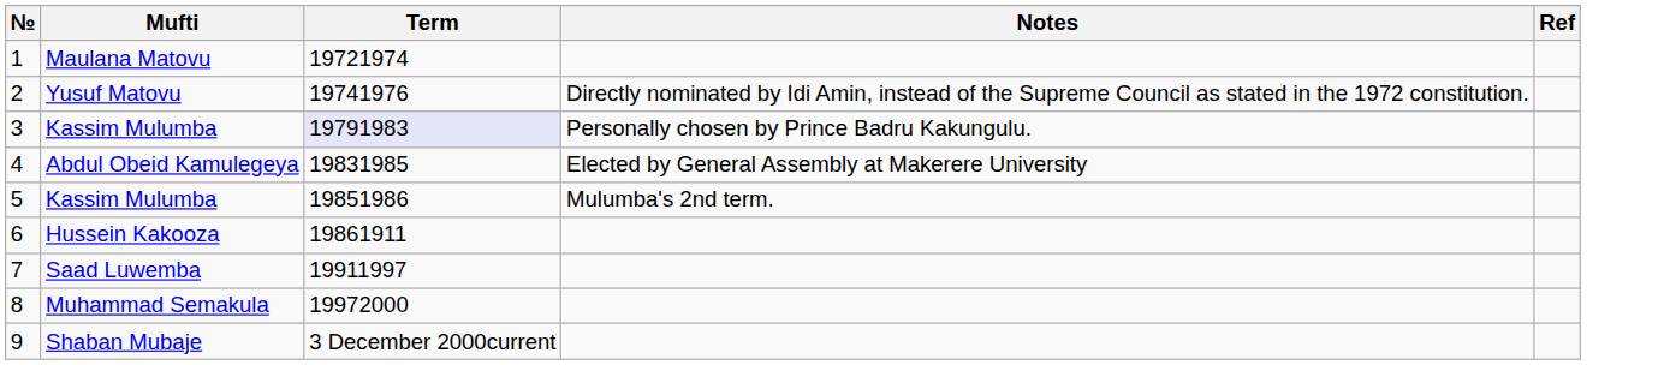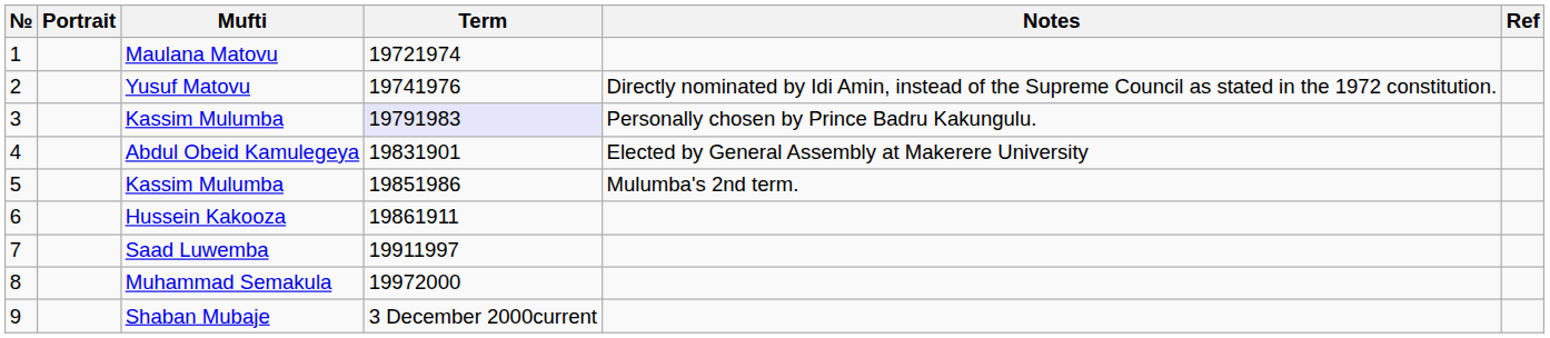+ column: Portrait
4 | Term: 19831985 -> 19831901
